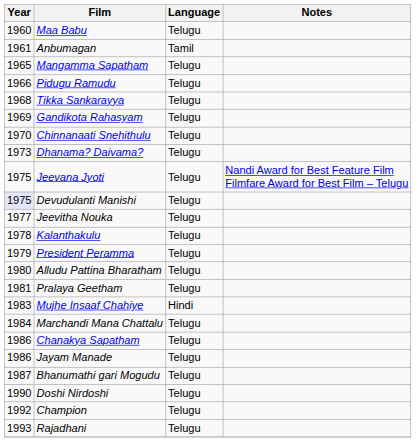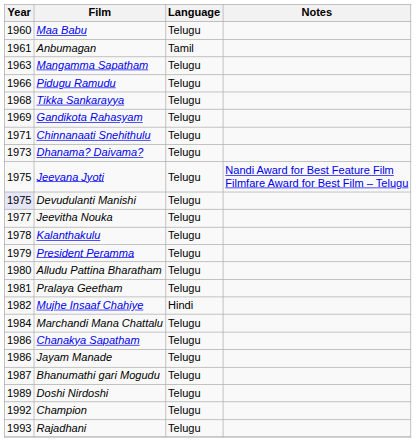Mangamma Sapatham | Year: 1965 -> 1963
Chinnanaati Snehithulu | Year: 1970 -> 1971
Mujhe Insaaf Chahiye | Year: 1983 -> 1982
Doshi Nirdoshi | Year: 1990 -> 1989
